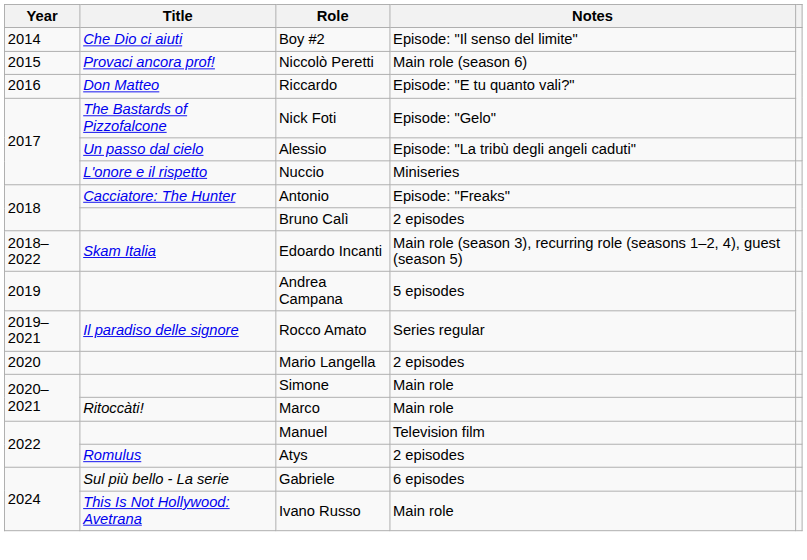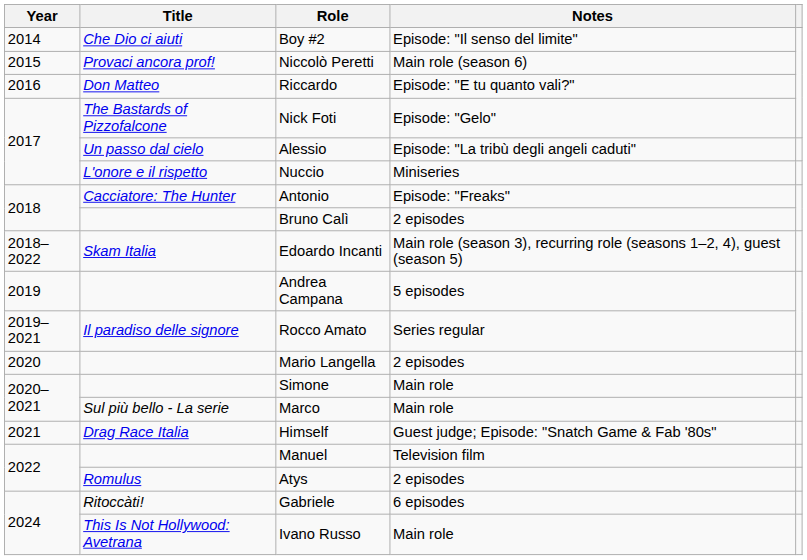Marco | Title: Ritoccàti! -> Sul più bello - La serie
+ row: 2021 | Drag Race Italia | Himself | Guest judge; Episode: "Snatch Game & Fab '80s"
Gabriele | Title: Sul più bello - La serie -> Ritoccàti!
